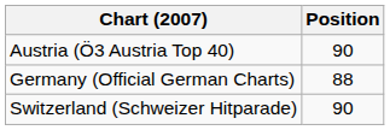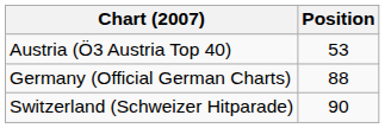Austria (Ö3 Austria Top 40) | Position: 90 -> 53
